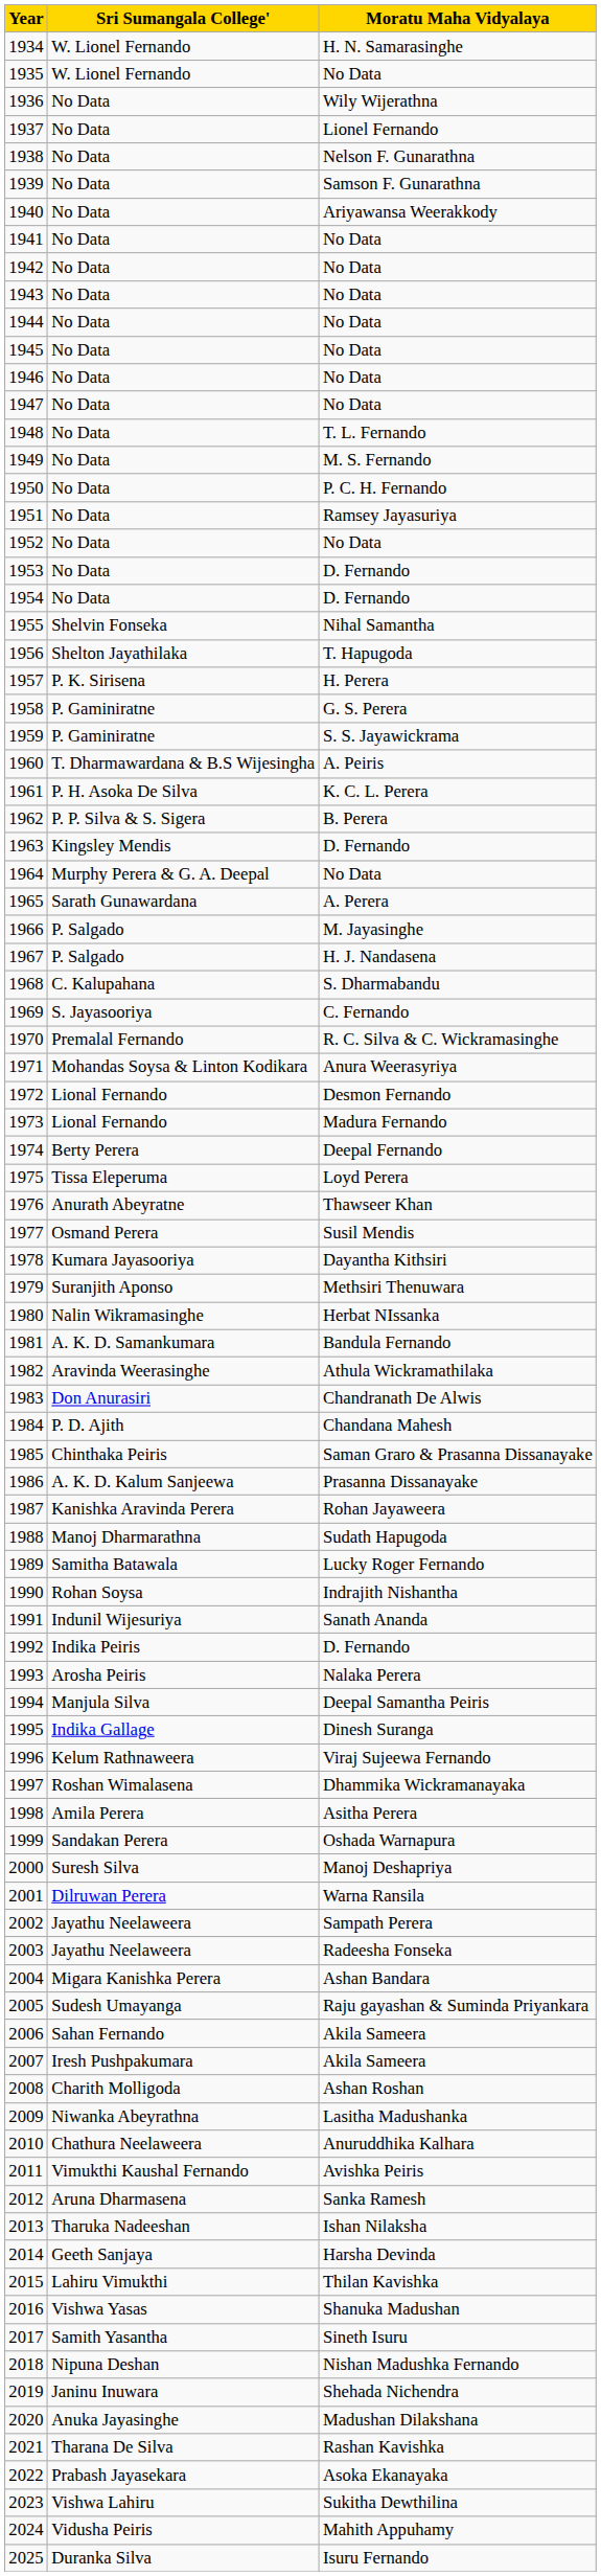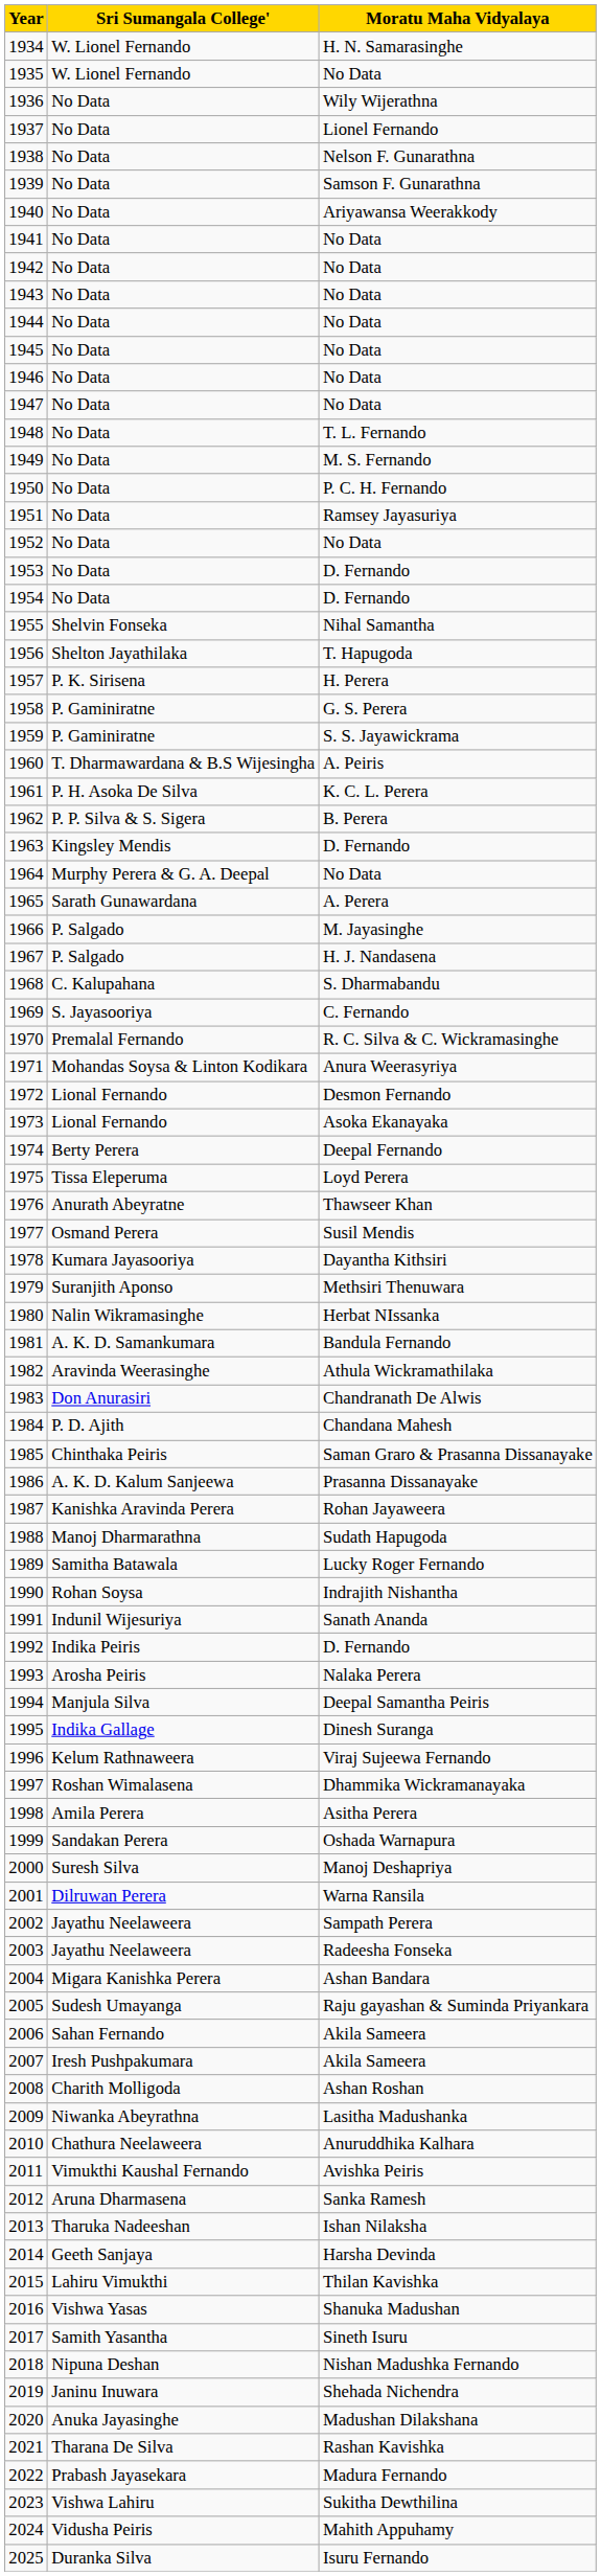1973 | Moratu Maha Vidyalaya: Madura Fernando -> Asoka Ekanayaka
2022 | Moratu Maha Vidyalaya: Asoka Ekanayaka -> Madura Fernando
